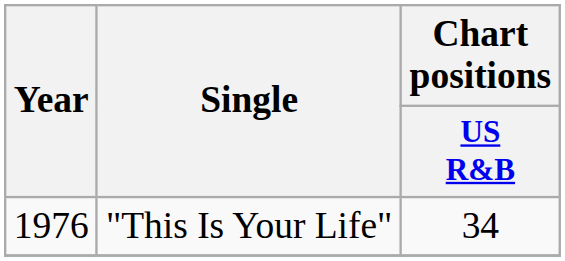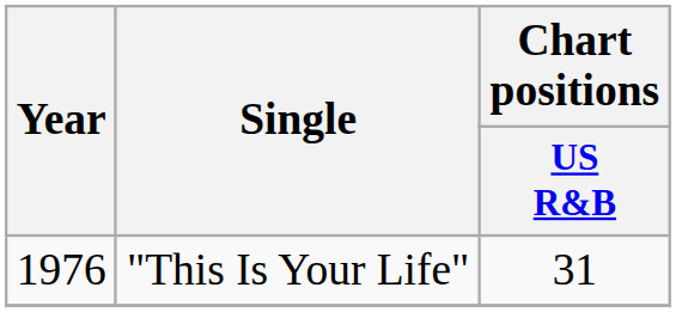"This Is Your Life" | Chart positions / US R&B: 34 -> 31
